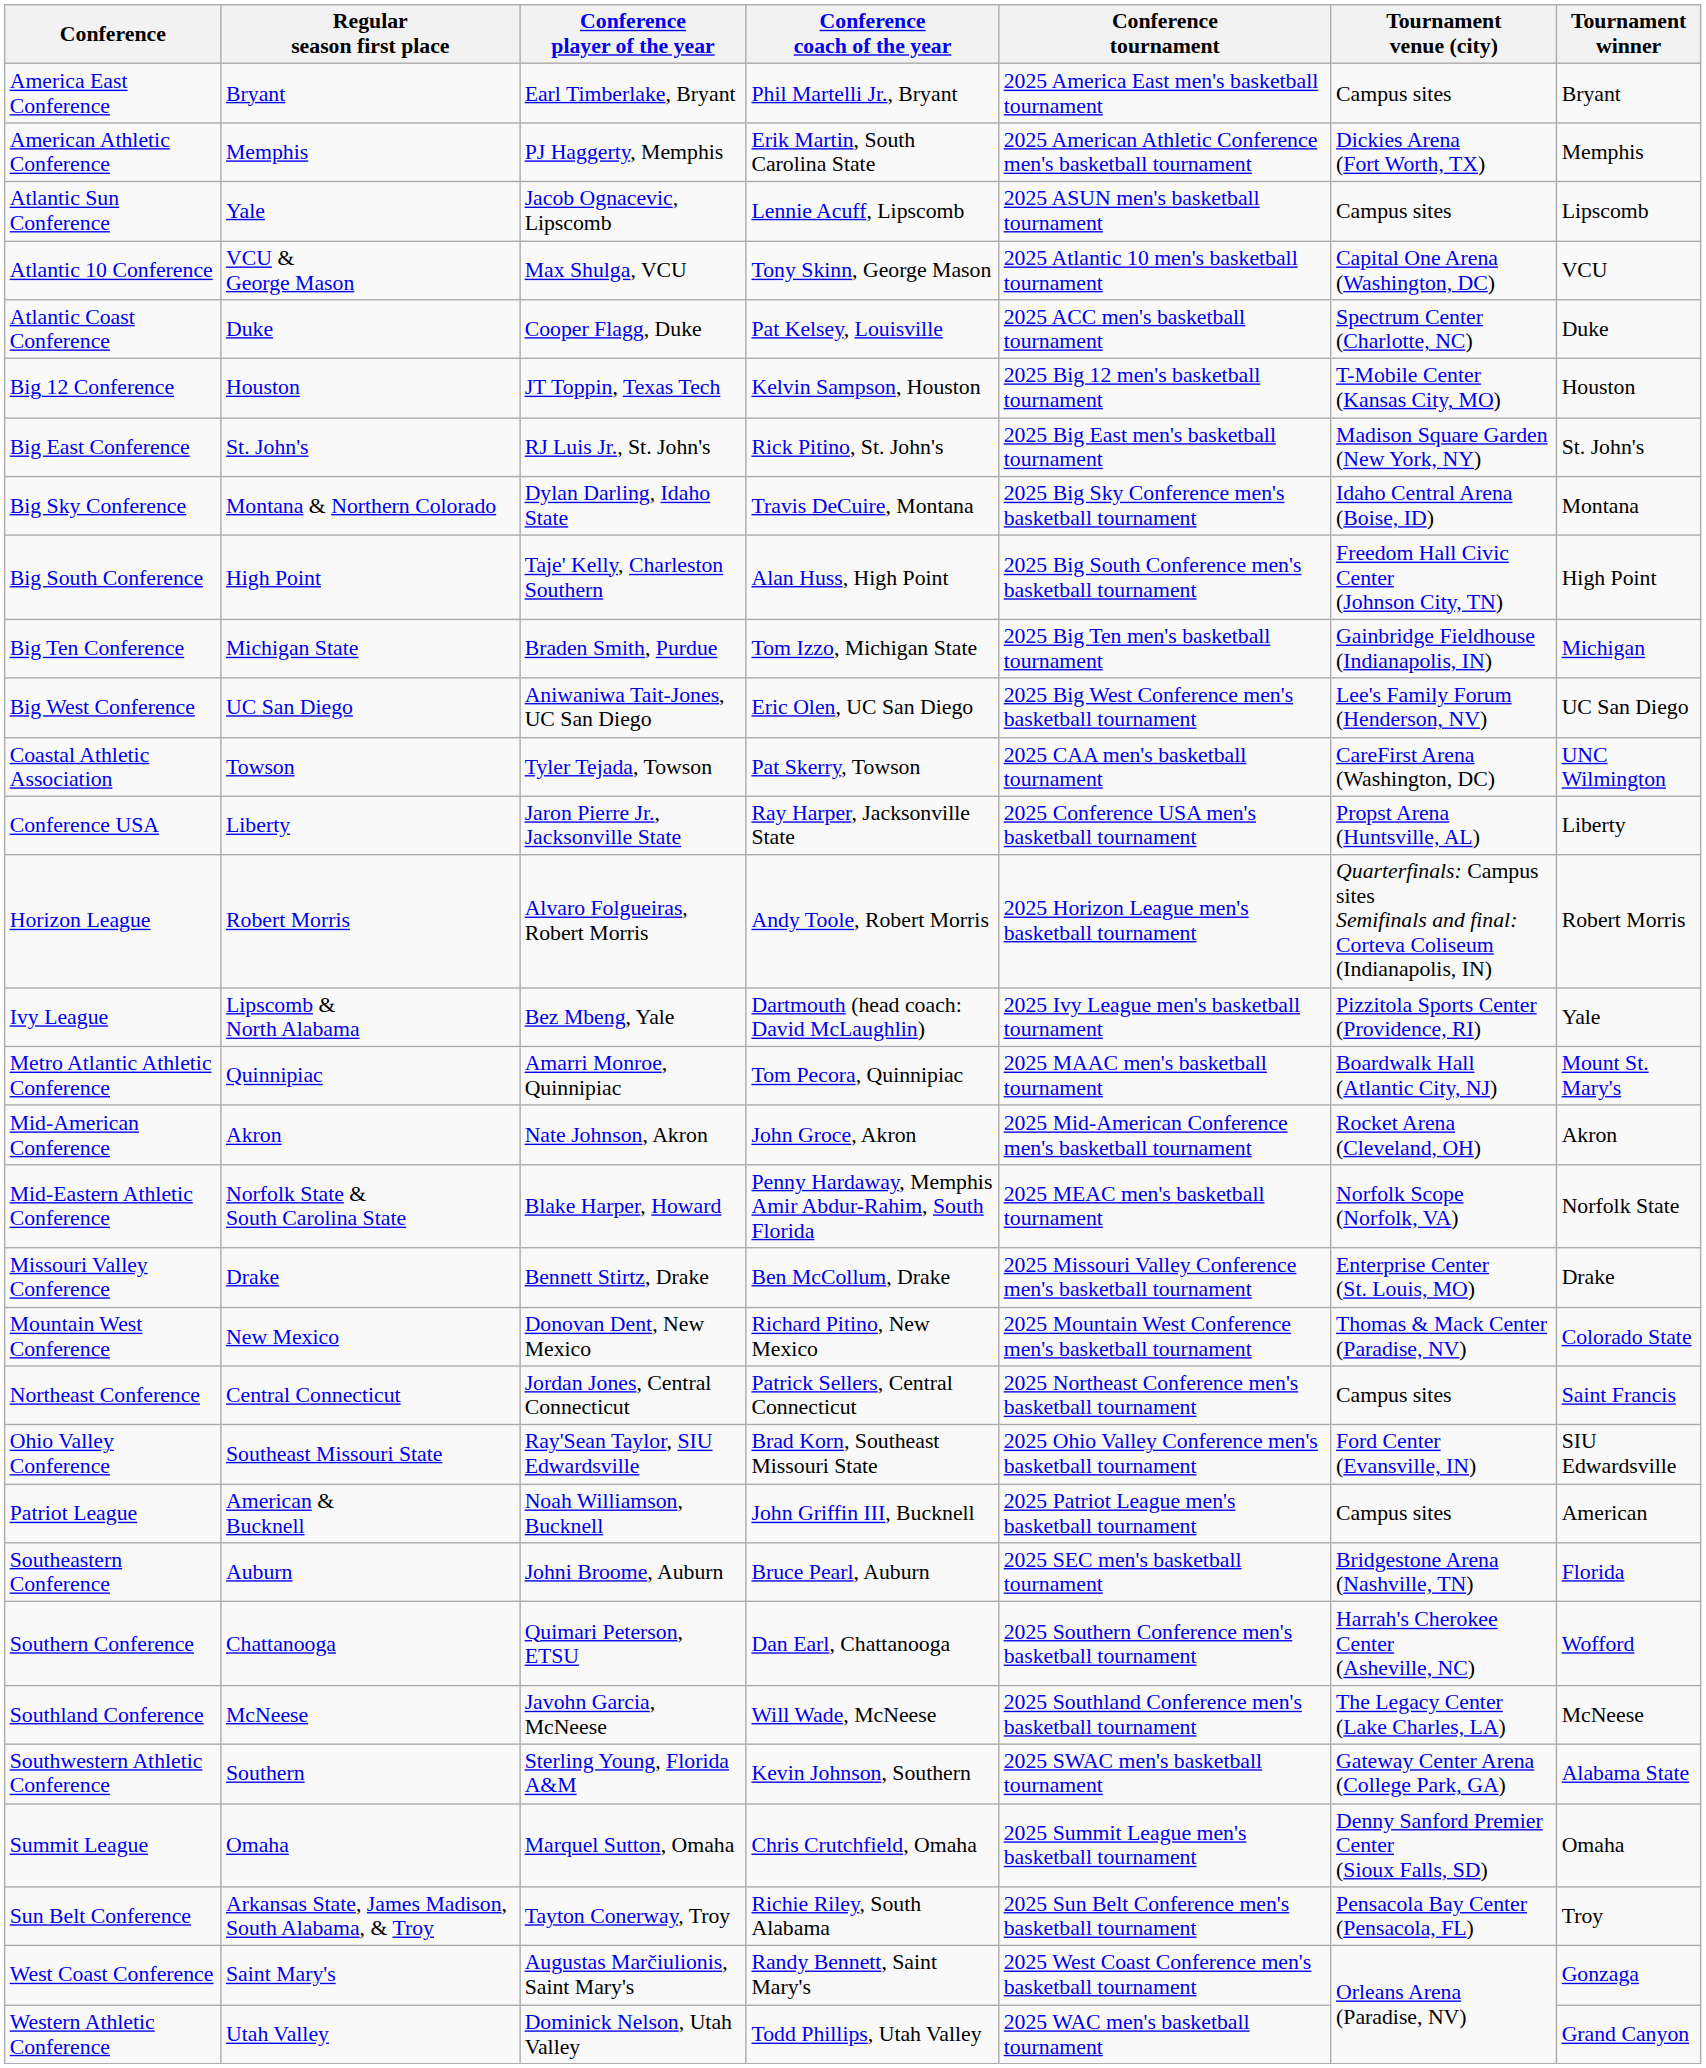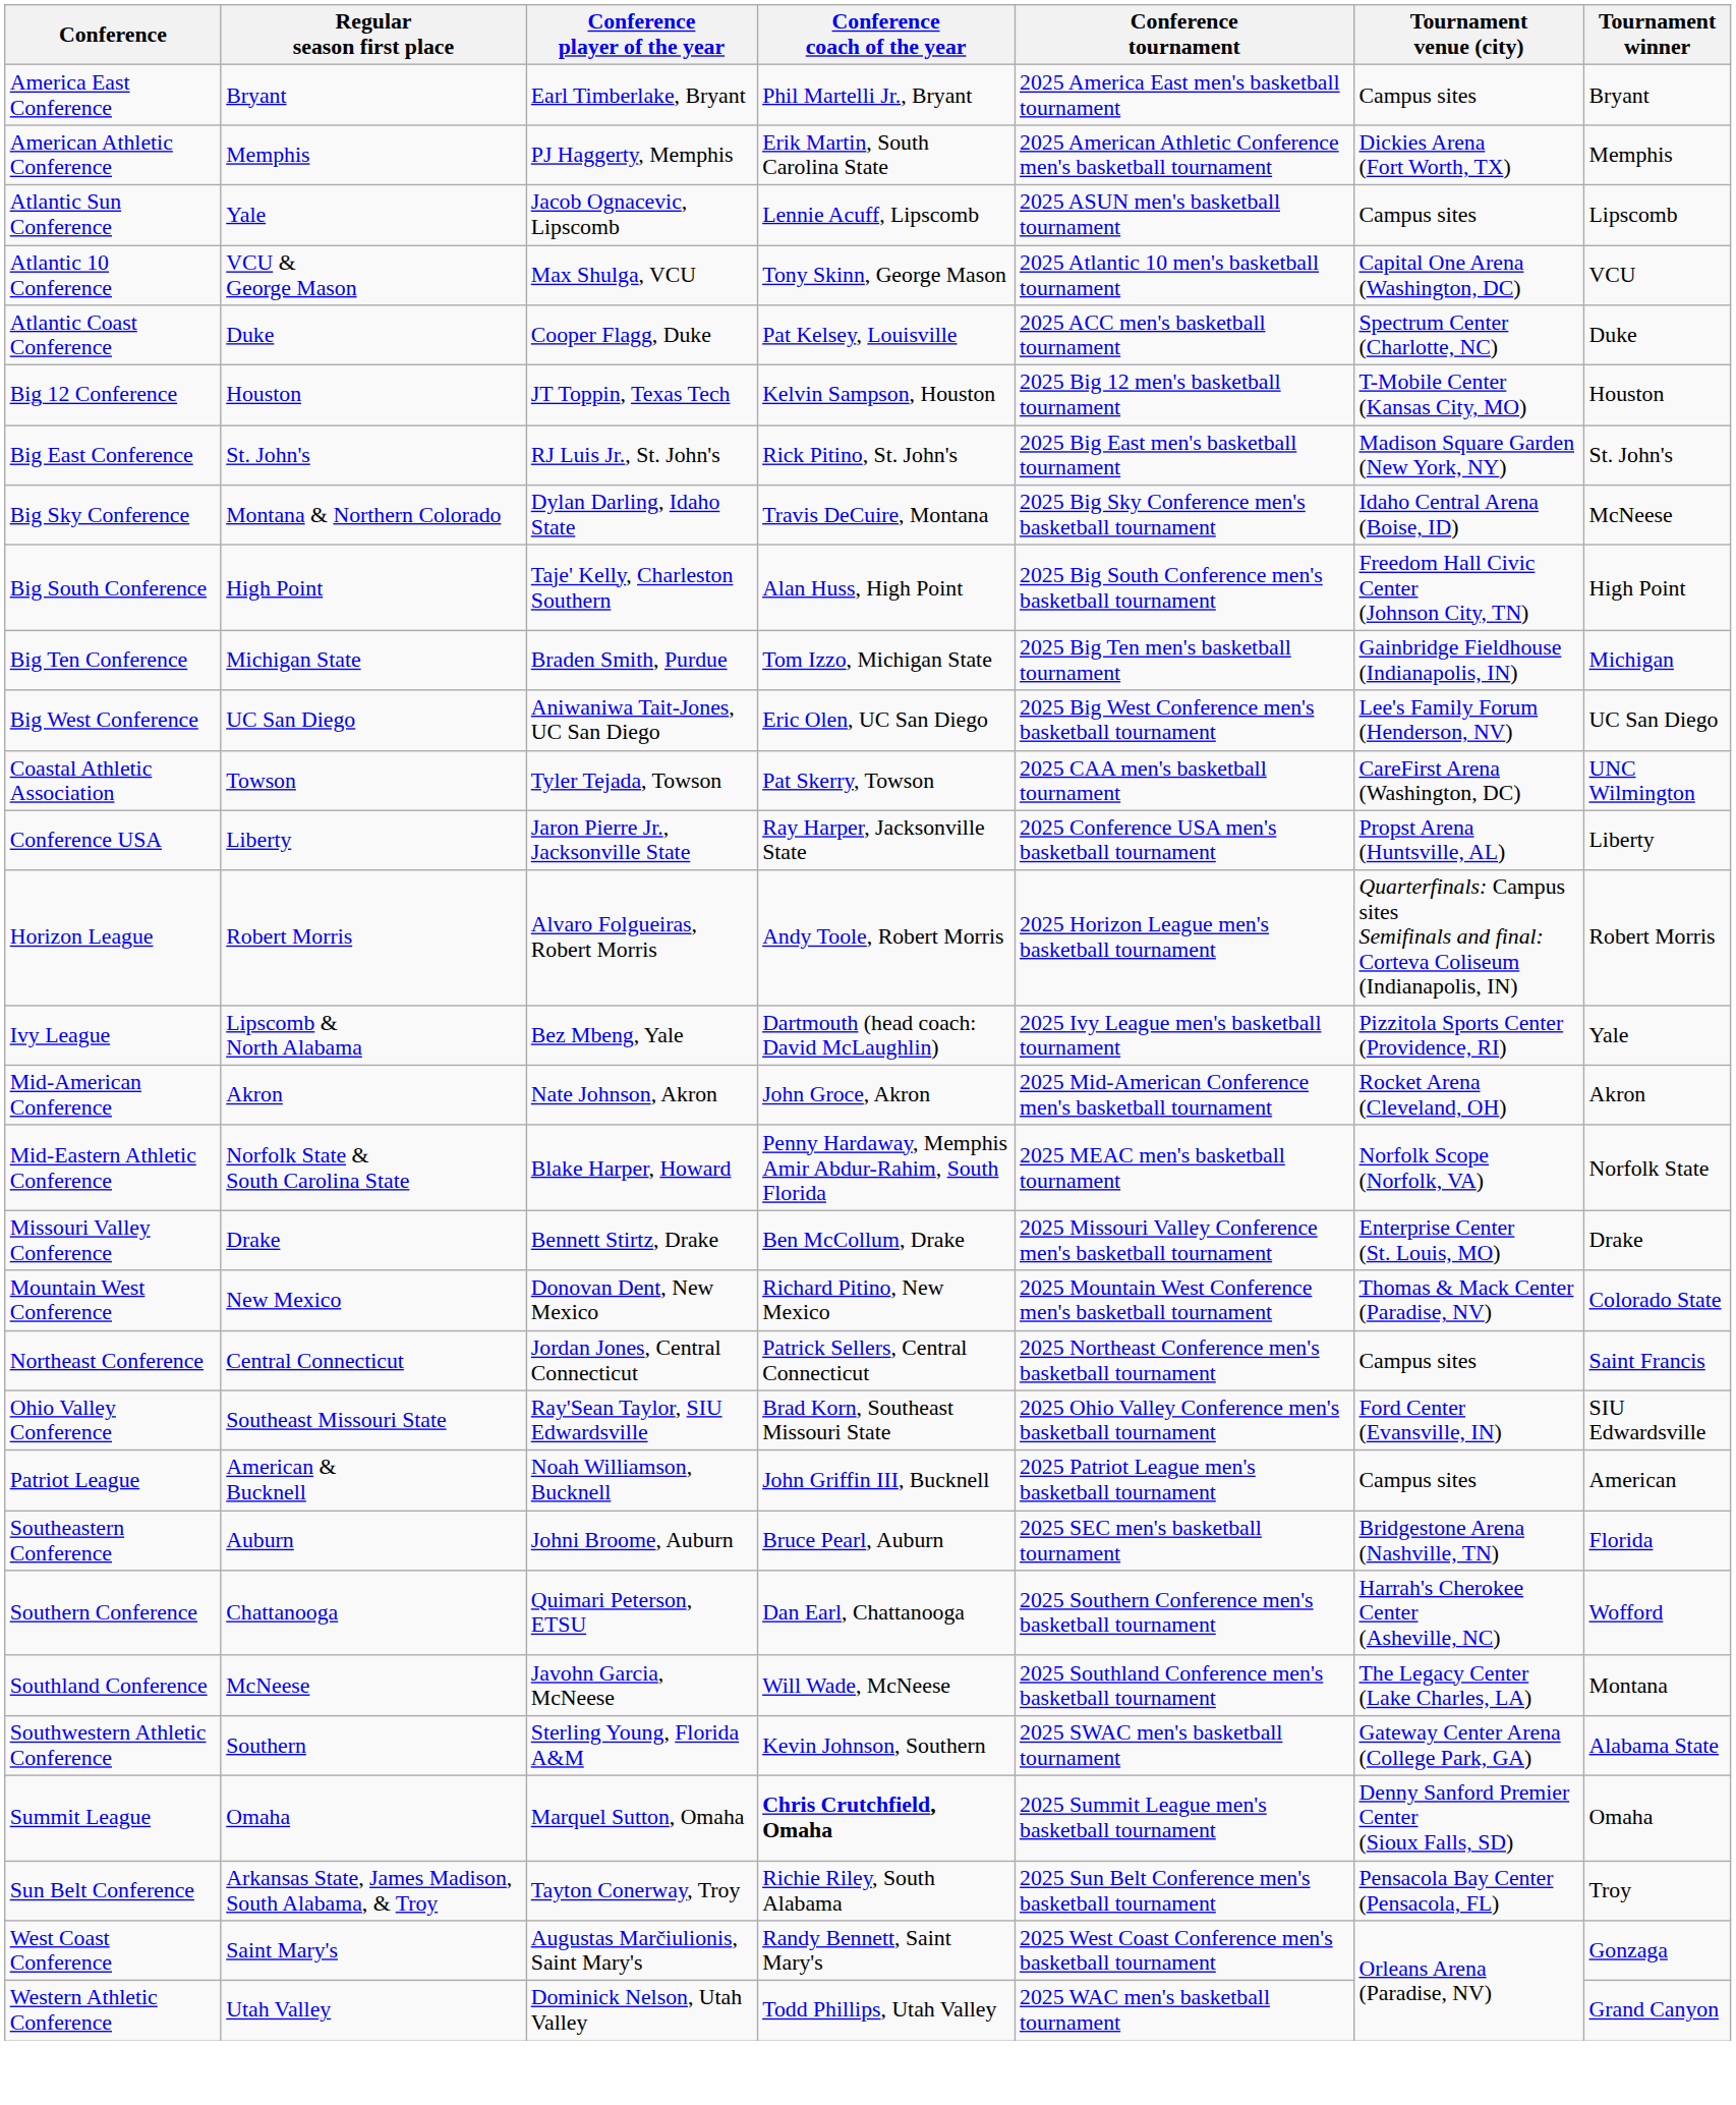Big Sky Conference | Tournament winner: Montana -> McNeese
- row: Metro Atlantic Athletic Conference | Quinnipiac | Amarri Monroe, Quinnipiac | Tom Pecora, Quinnipiac | 2025 MAAC men's basketball tournament | Boardwalk Hall (Atlantic City, NJ) | Mount St. Mary's
Southland Conference | Tournament winner: McNeese -> Montana
Summit League | Conference coach of the year: normal -> bold
